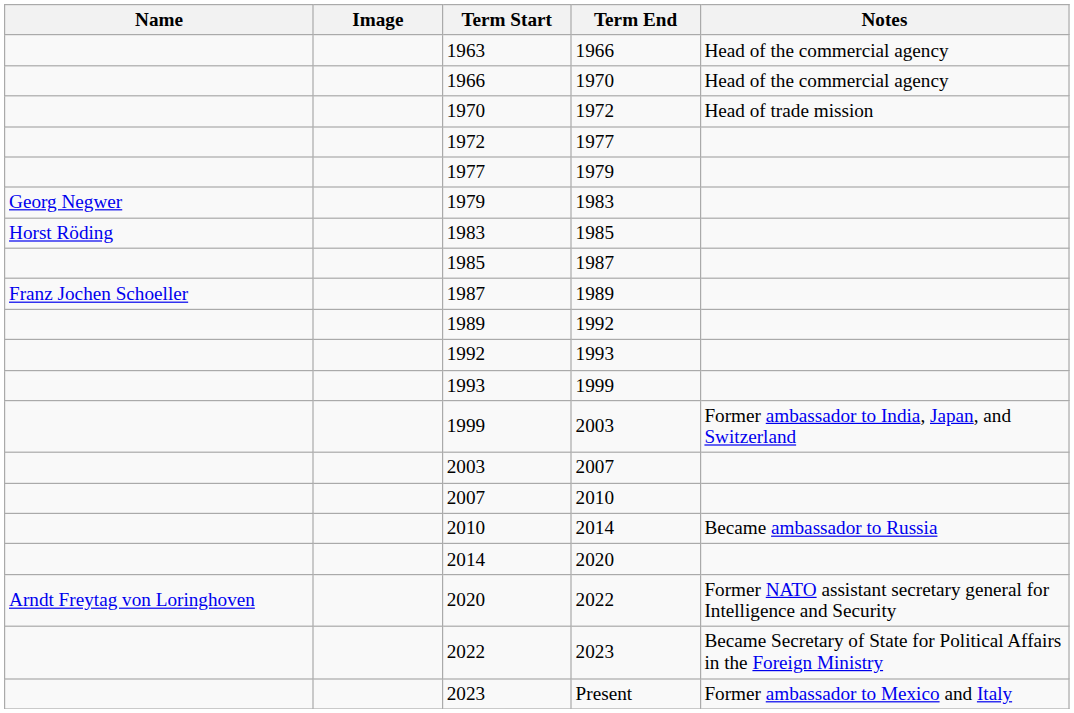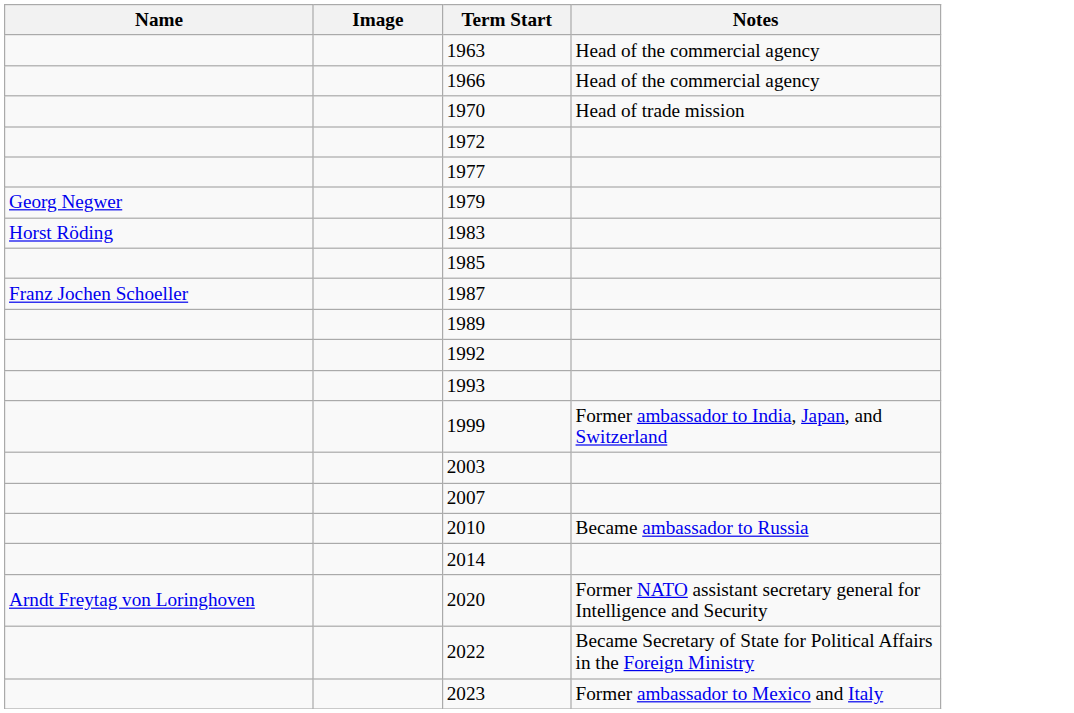- column: Term End | 1966 | 1970 | 1972 | 1977 | 1979 | 1983 | 1985 | 1987 | 1989 | 1992 | 1993 | 1999 | 2003 | 2007 | 2010 | 2014 | 2020 | 2022 | 2023 | Present
